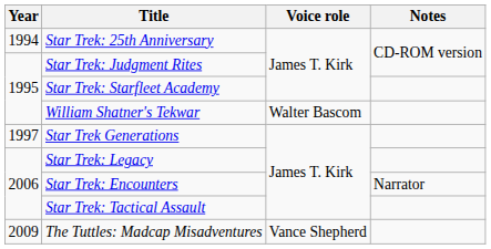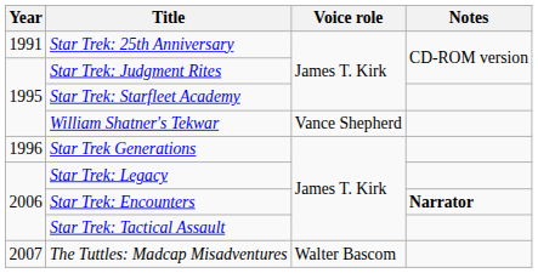Star Trek: 25th Anniversary | Year: 1994 -> 1991
William Shatner's Tekwar | Voice role: Walter Bascom -> Vance Shepherd
Star Trek Generations | Year: 1997 -> 1996
Star Trek: Encounters | Notes: normal -> bold
The Tuttles: Madcap Misadventures | Year: 2009 -> 2007
The Tuttles: Madcap Misadventures | Voice role: Vance Shepherd -> Walter Bascom
